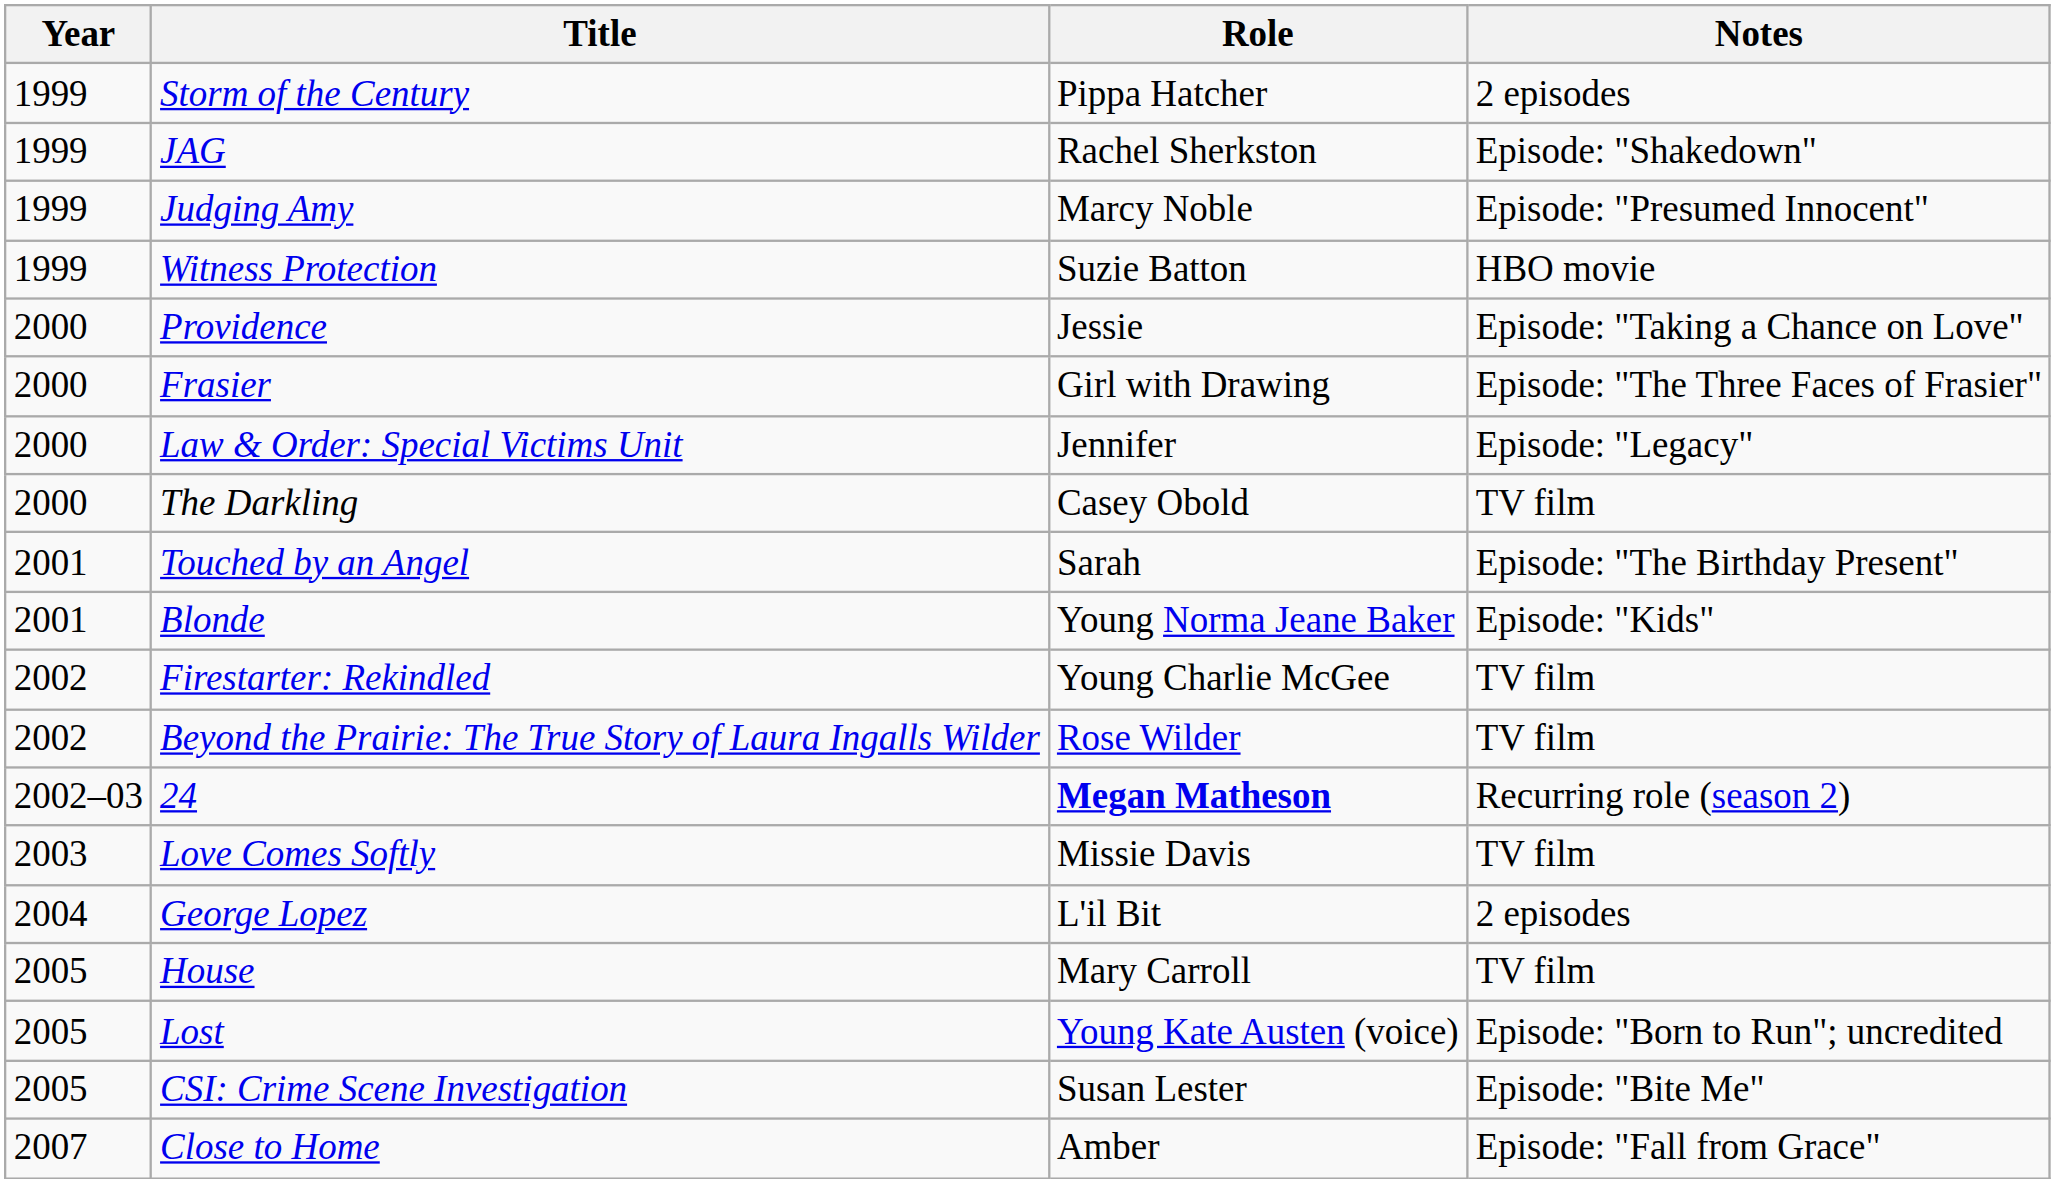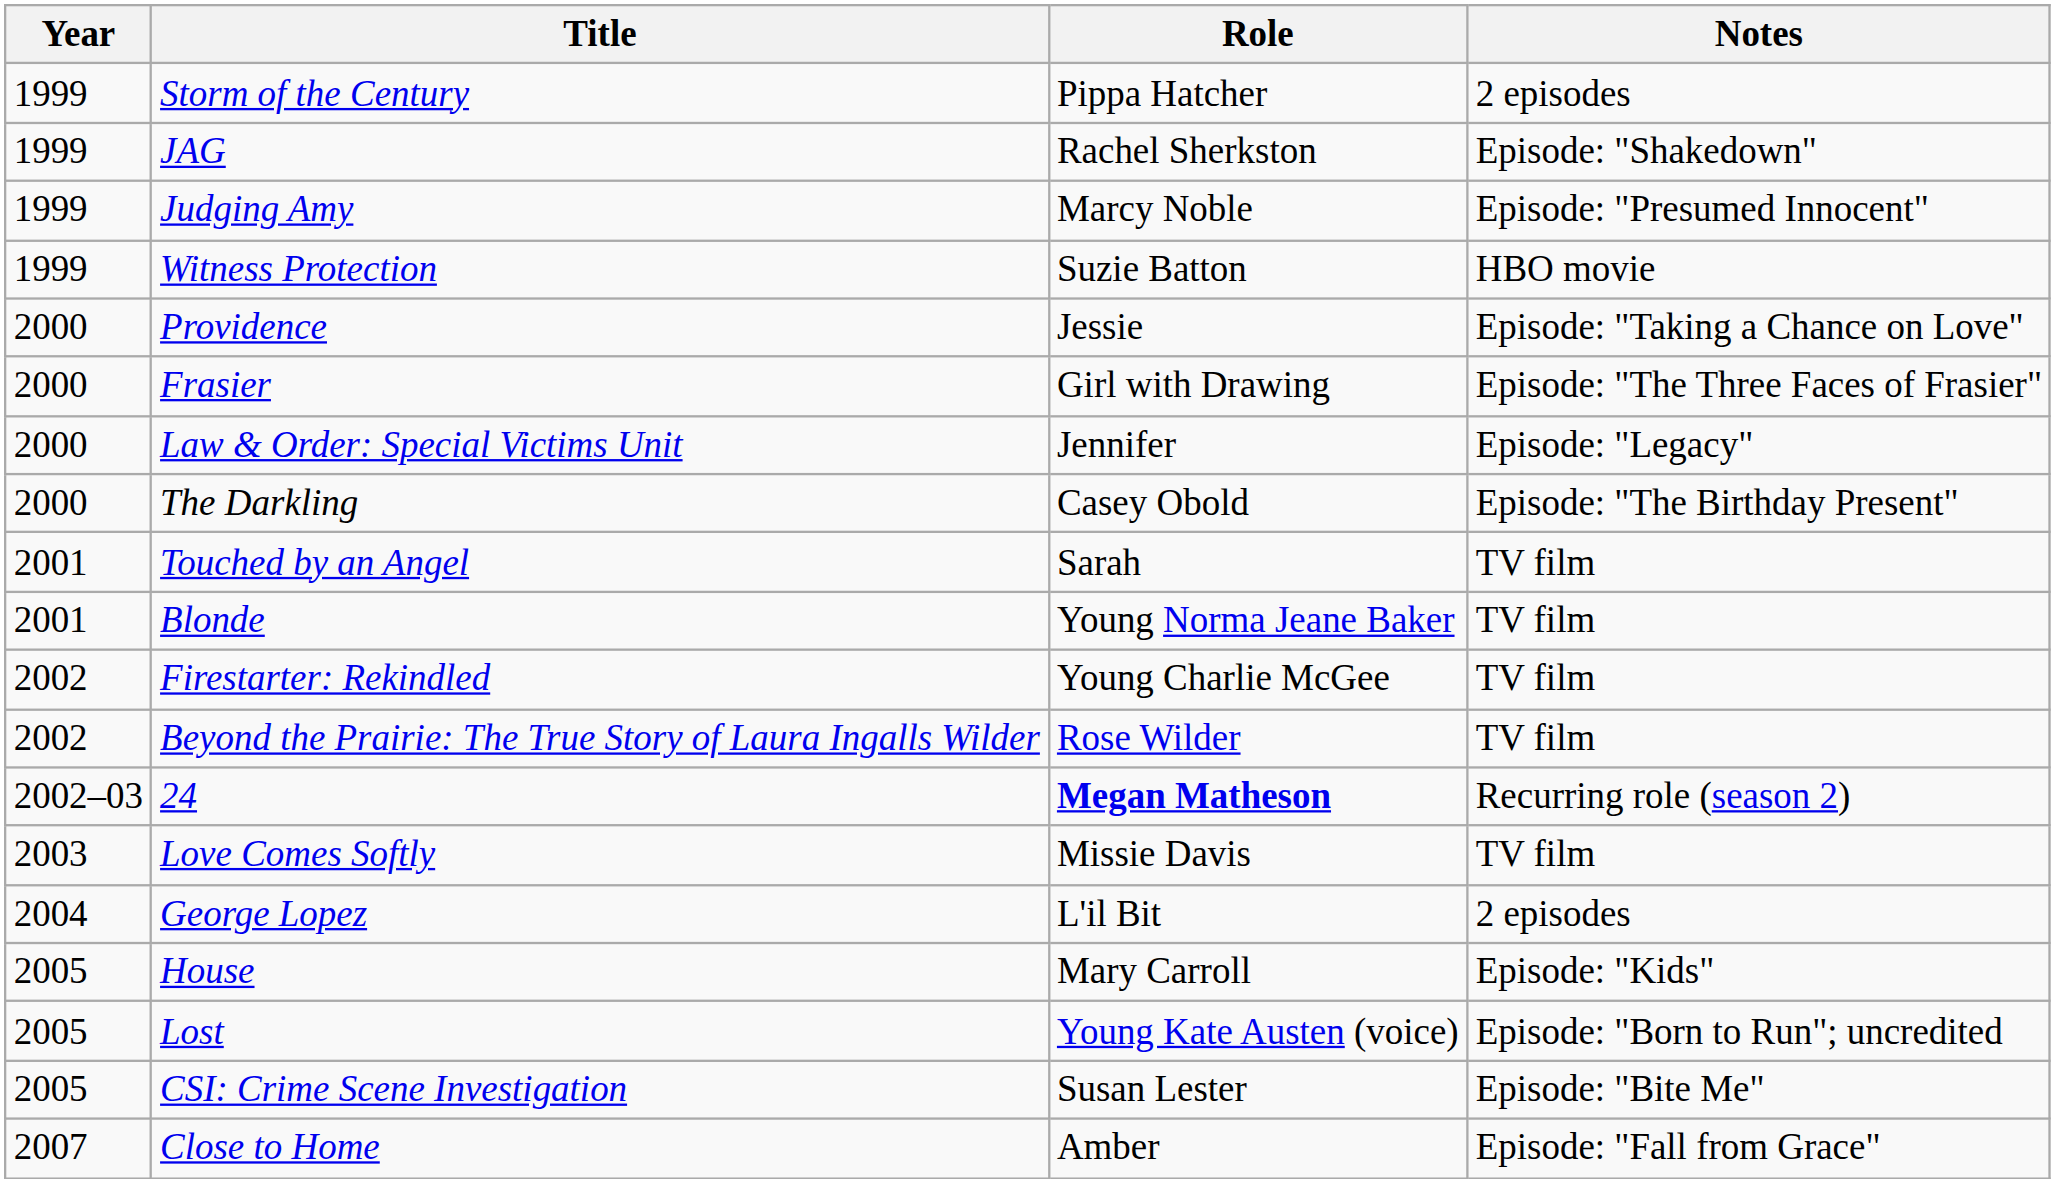The Darkling | Notes: TV film -> Episode: "The Birthday Present"
Touched by an Angel | Notes: Episode: "The Birthday Present" -> TV film
Blonde | Notes: Episode: "Kids" -> TV film
House | Notes: TV film -> Episode: "Kids"
